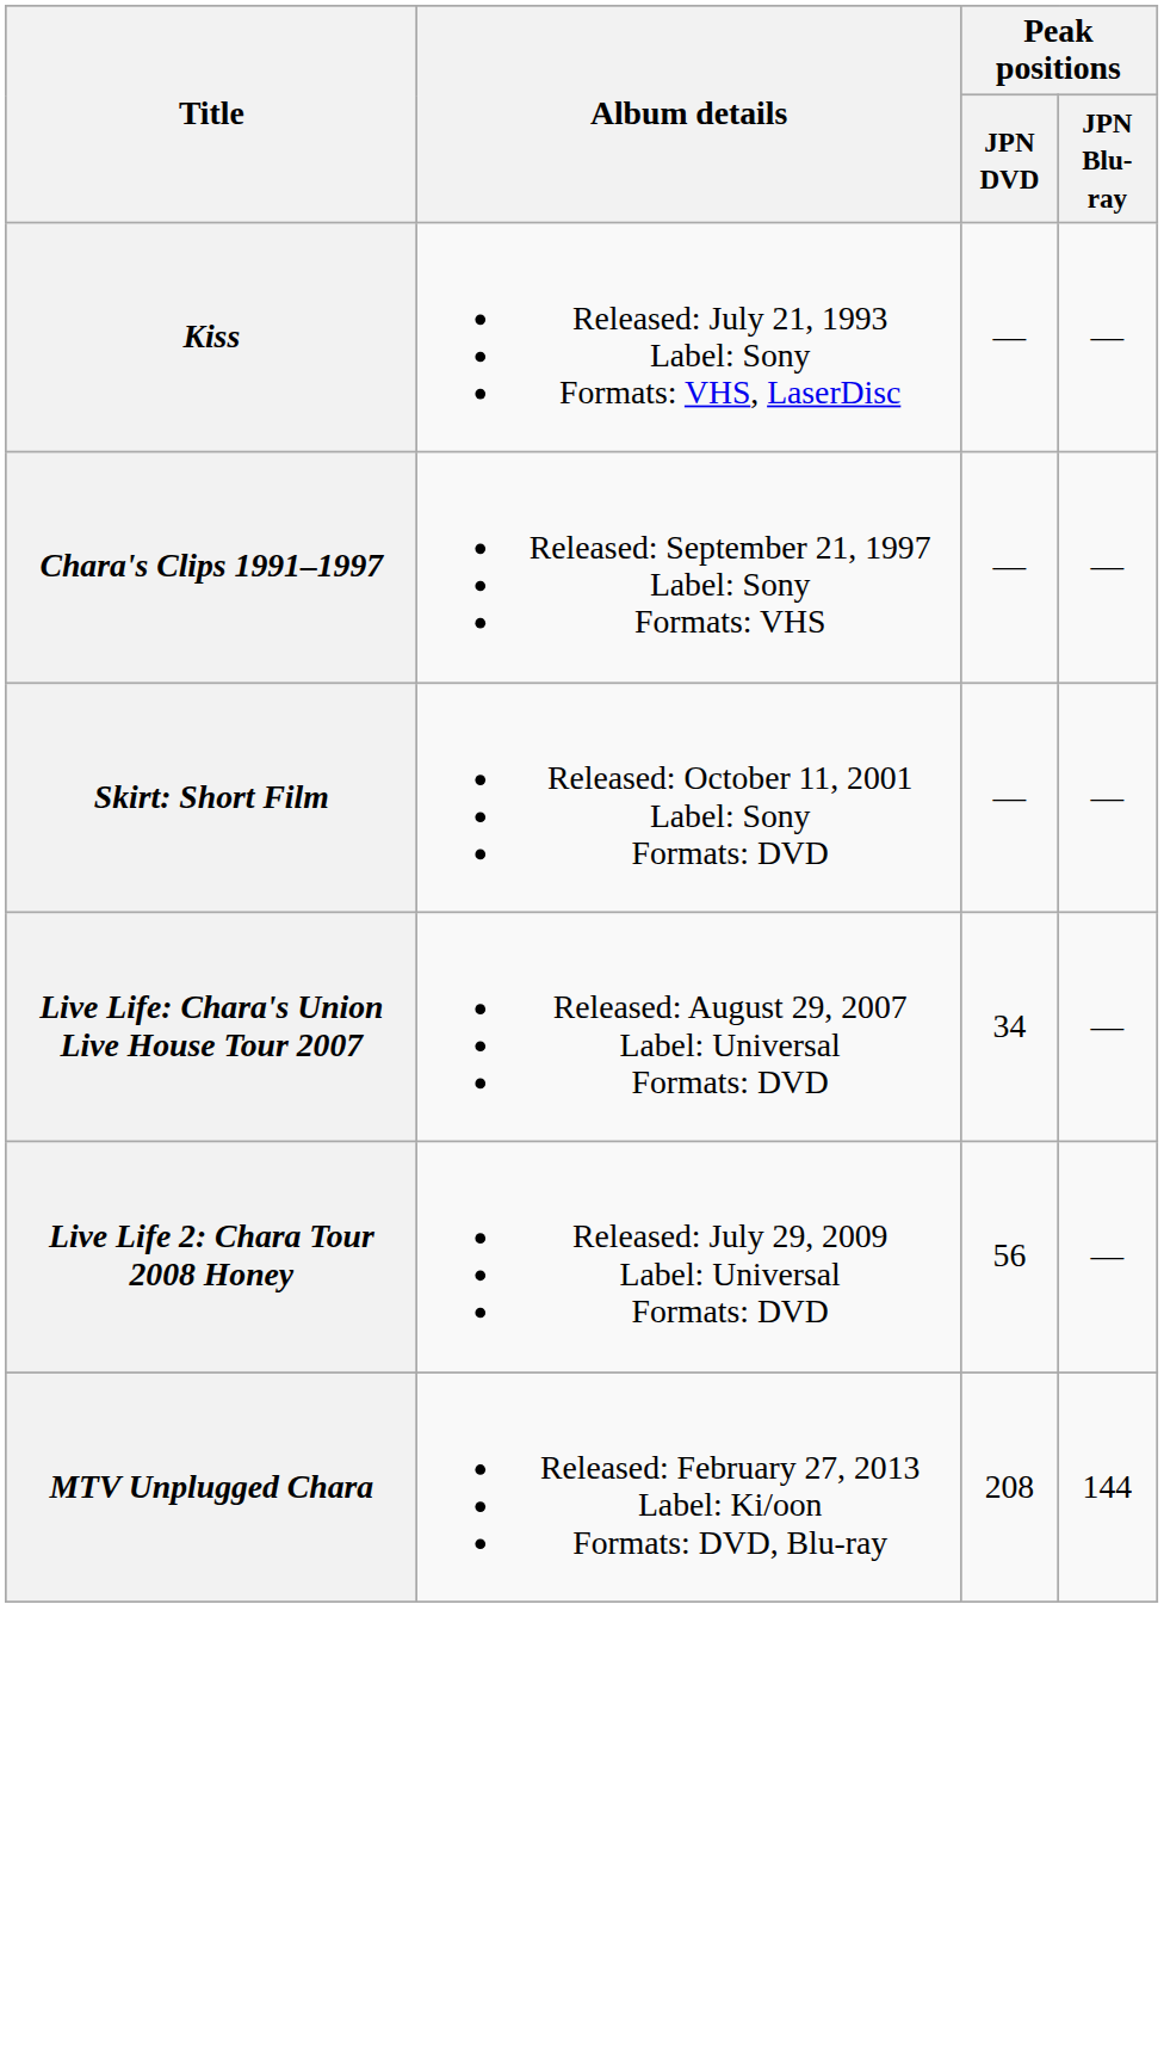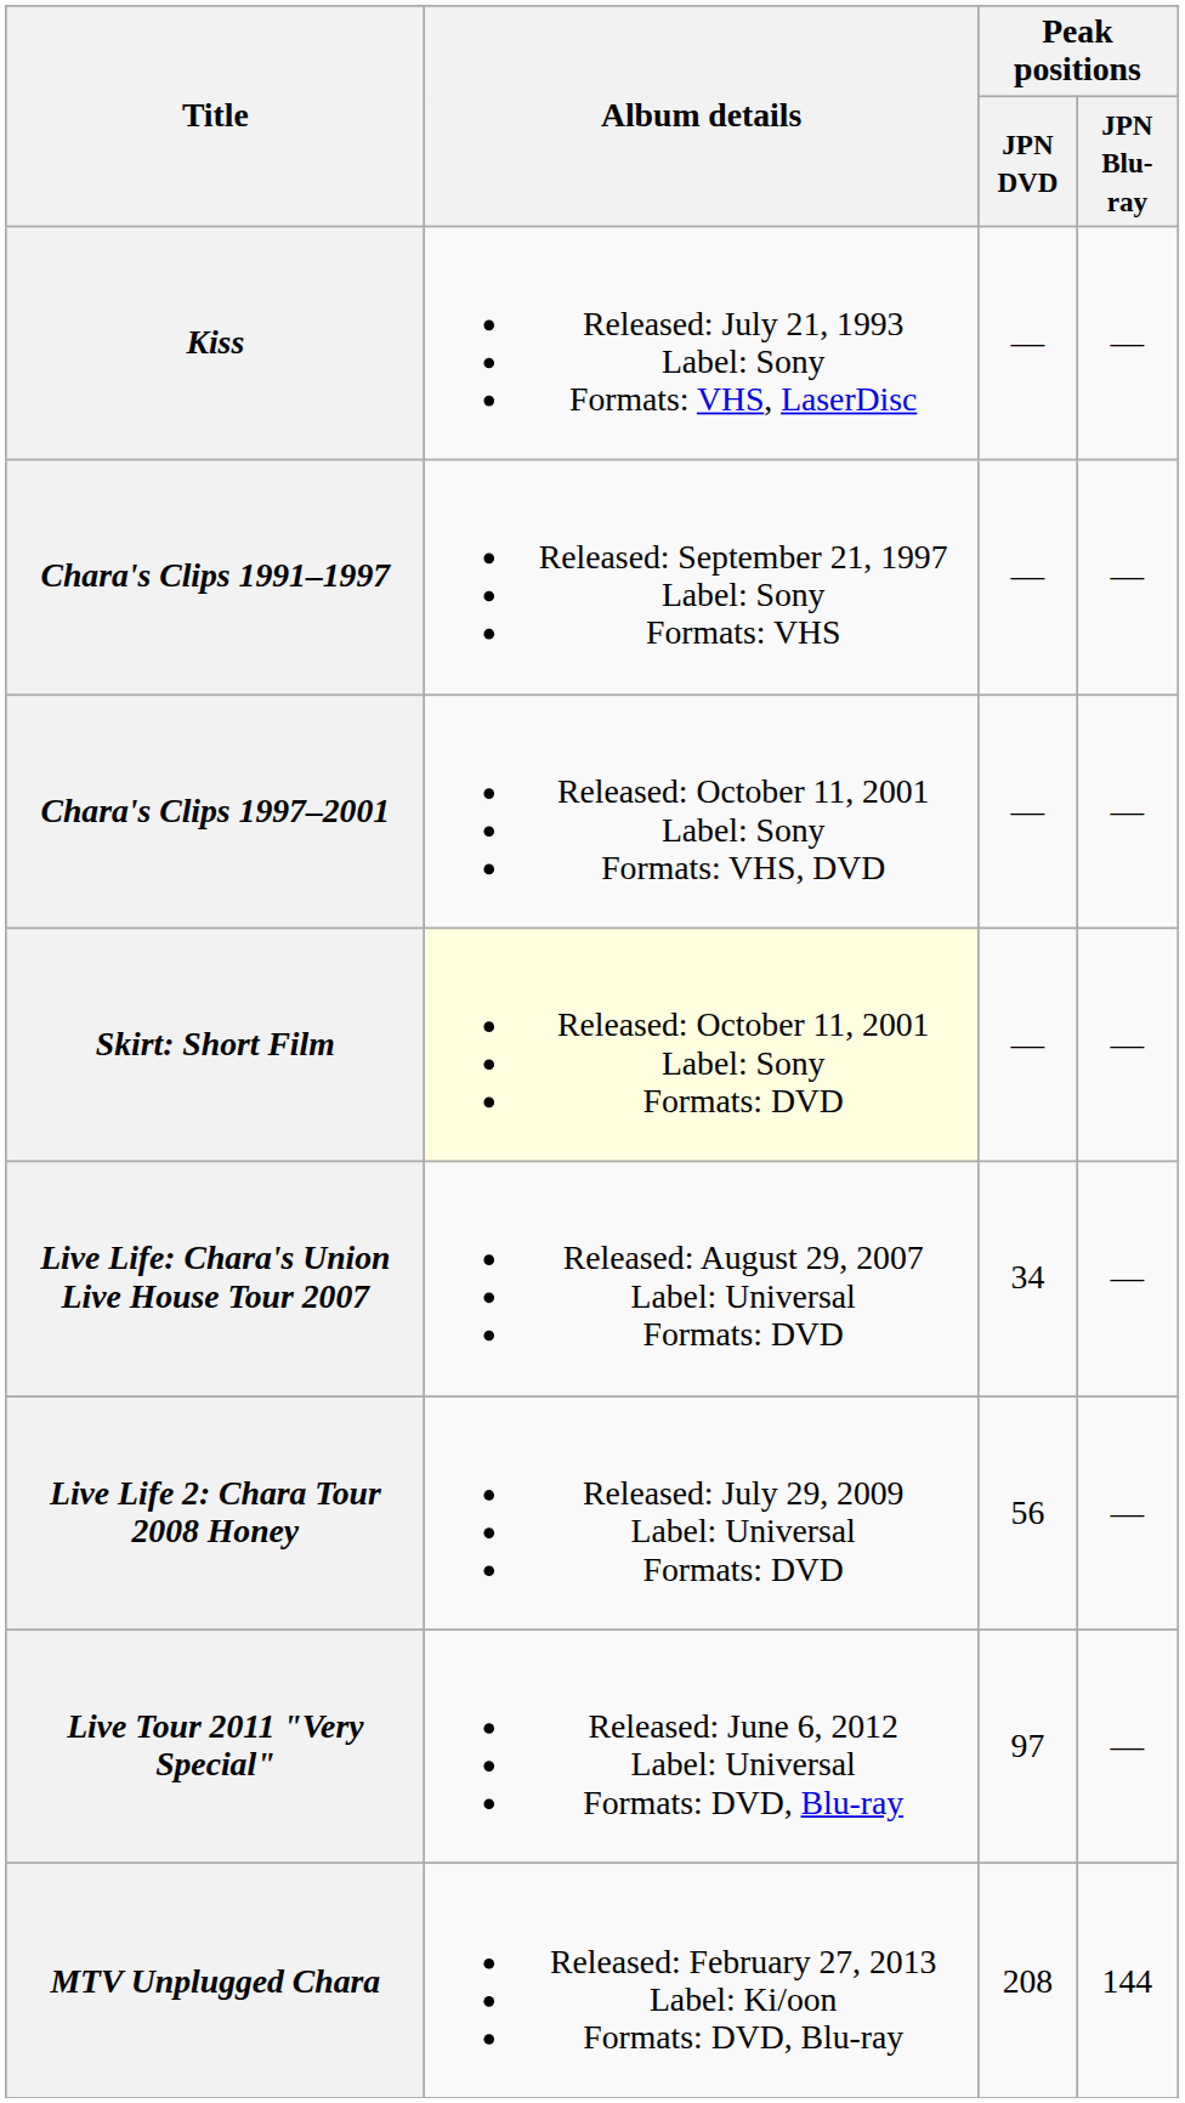+ row: Chara's Clips 1997–2001 | Released: October 11, 2001 Label: Sony Formats: VHS, DVD | — | —
Skirt: Short Film | Album details: no background -> lightyellow background
+ row: Live Tour 2011 "Very Special" | Released: June 6, 2012 Label: Universal Formats: DVD, Blu-ray | 97 | —
